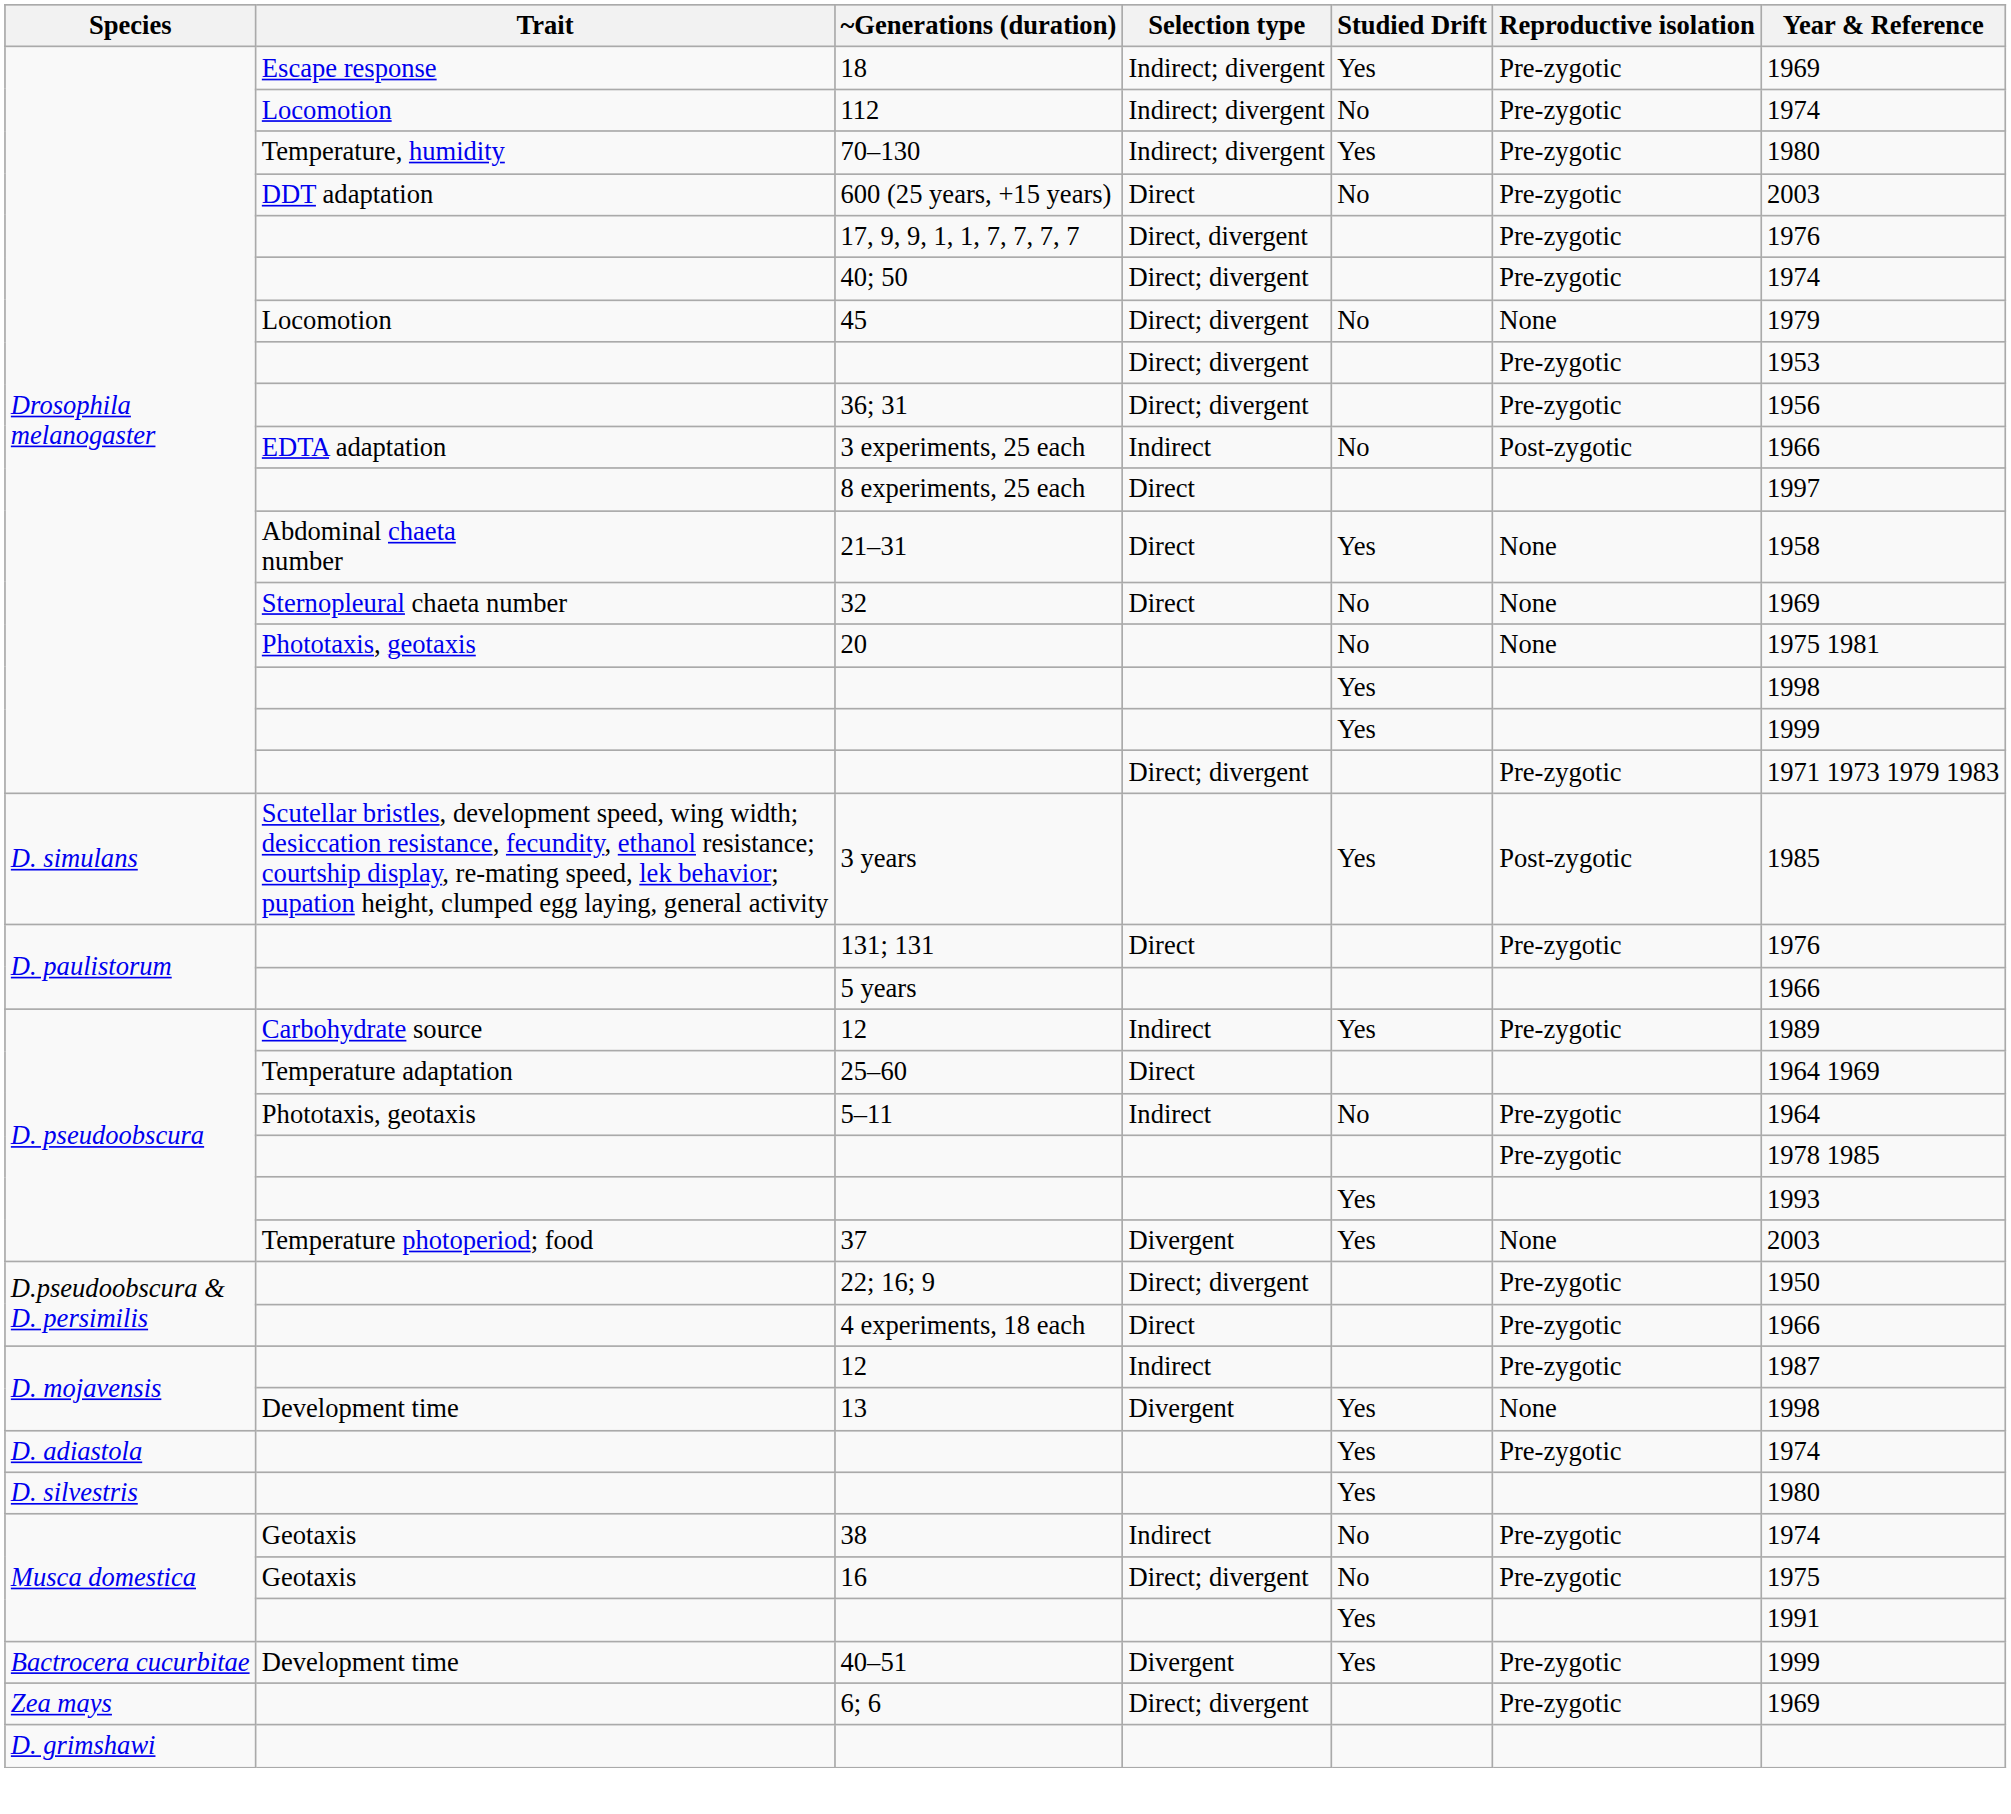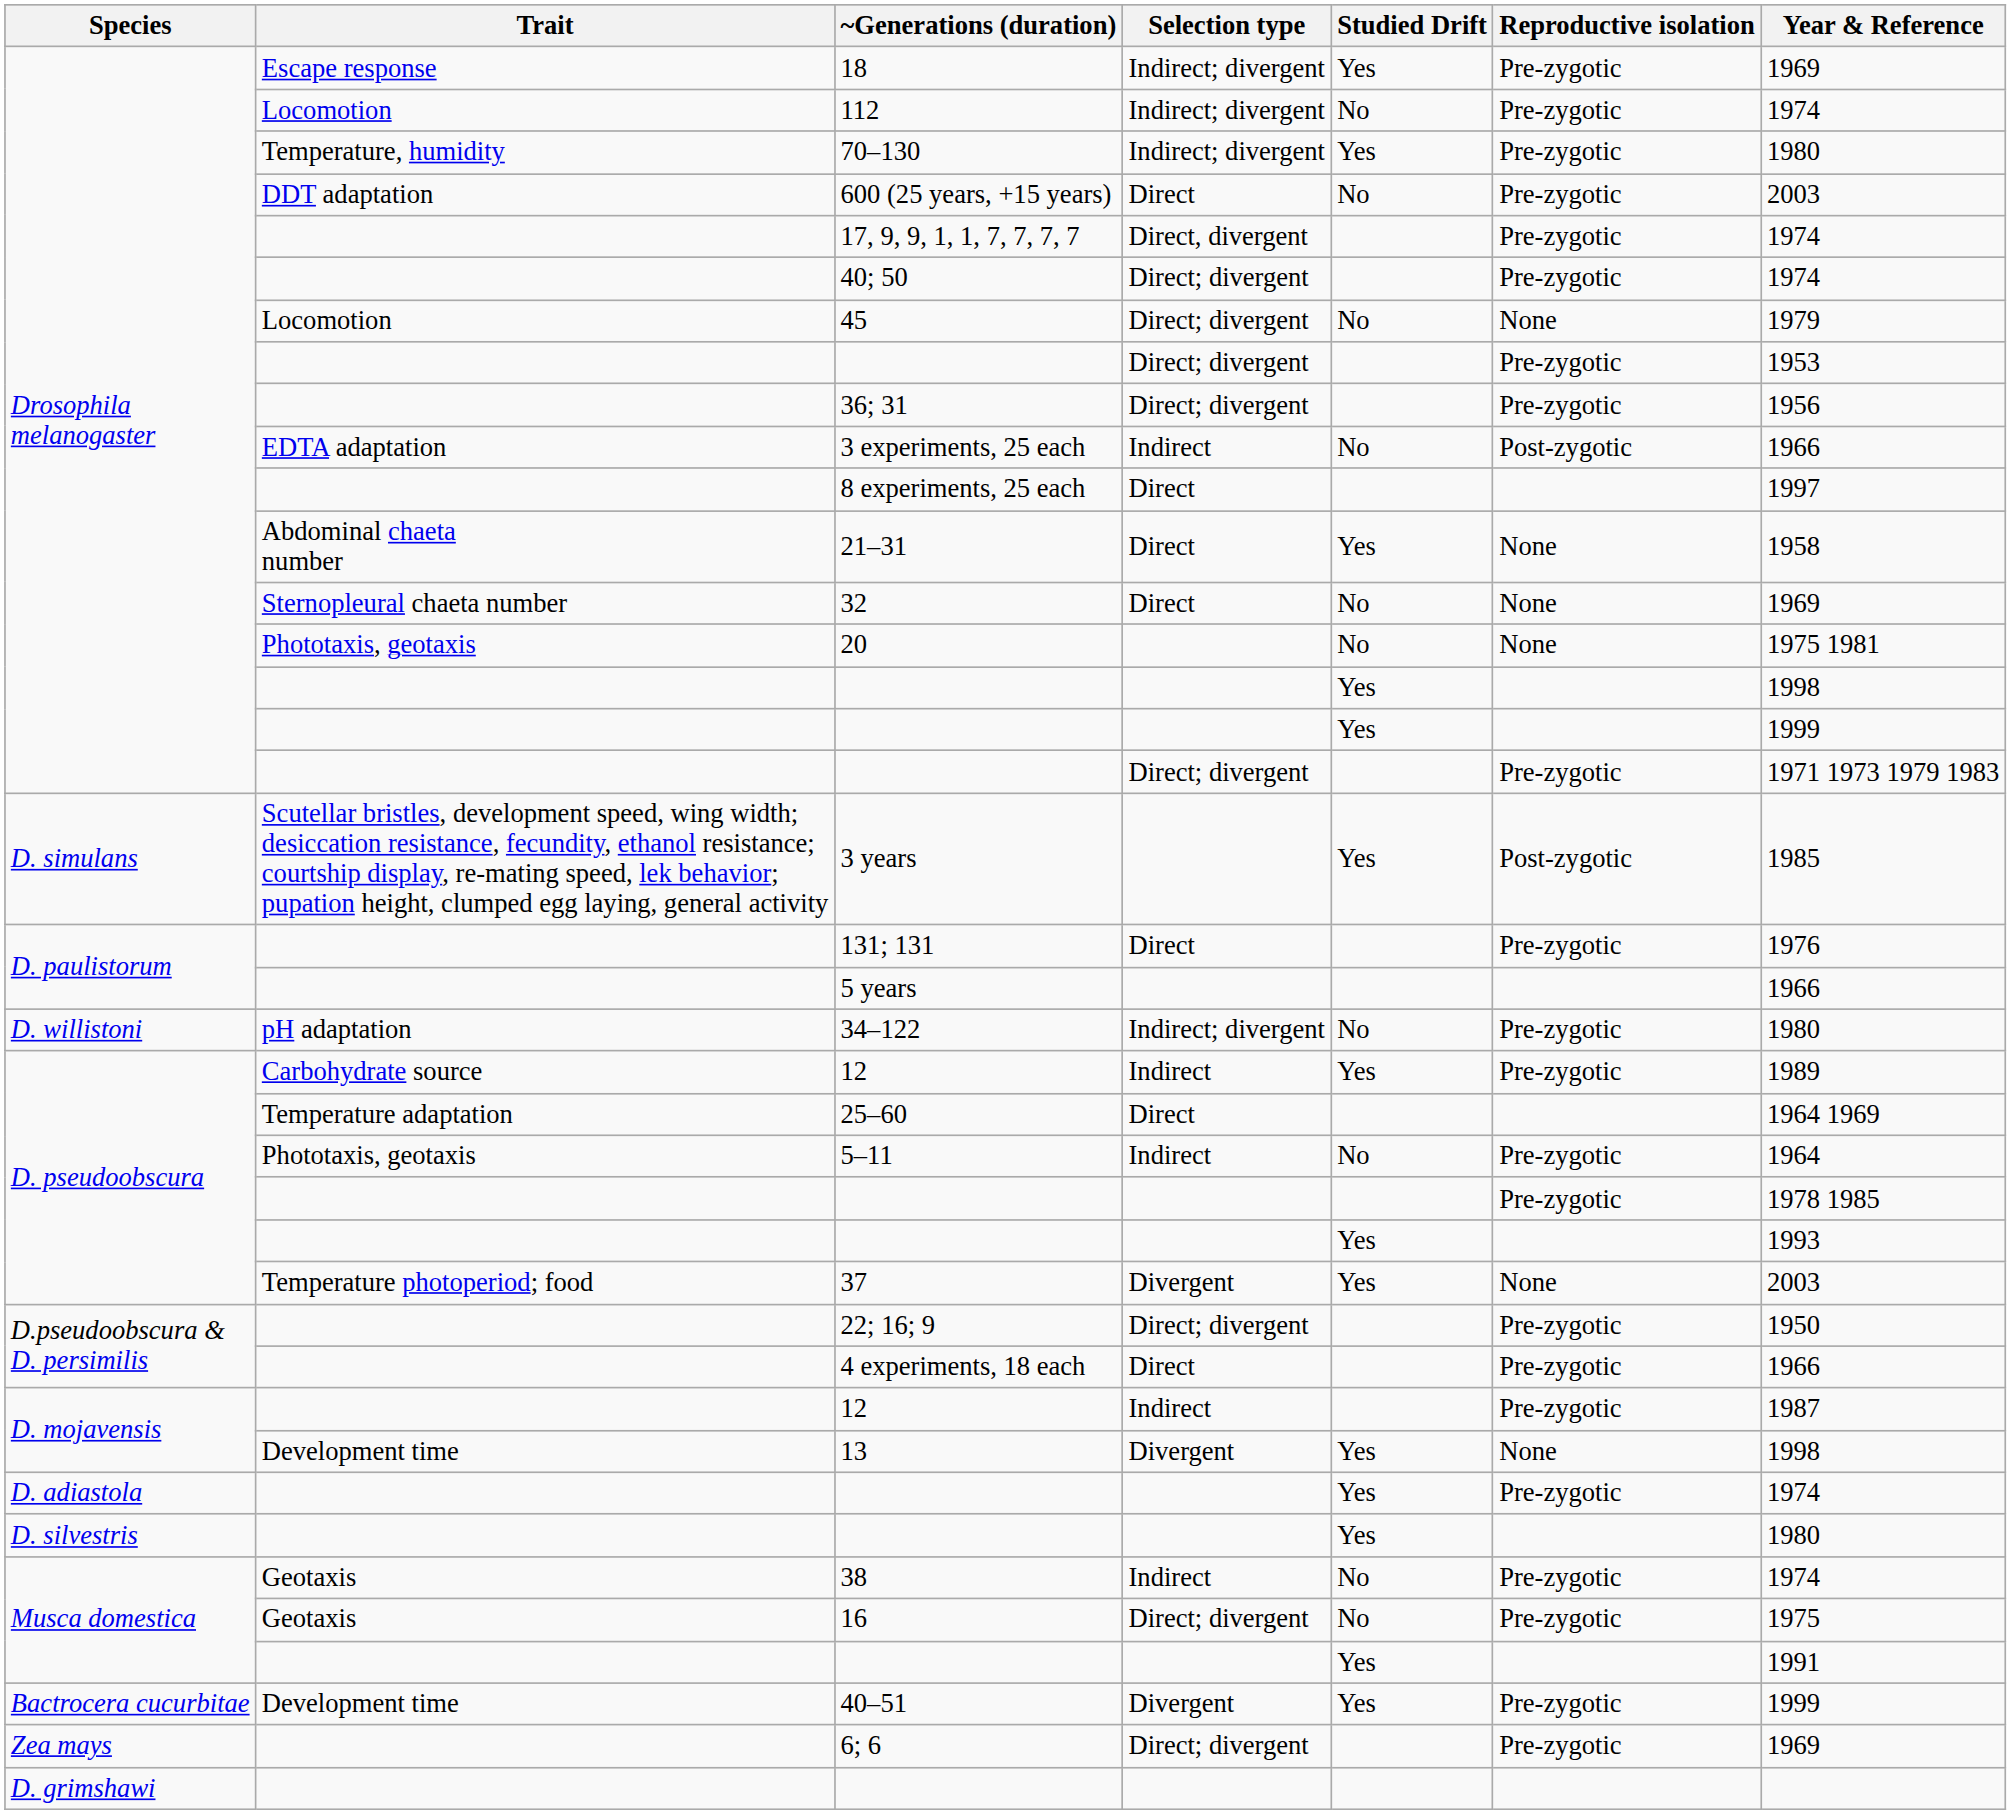17, 9, 9, 1, 1, 7, 7, 7, 7 | Year & Reference: 1976 -> 1974
+ row: D. willistoni | pH adaptation | 34–122 | Indirect; divergent | No | Pre-zygotic | 1980
